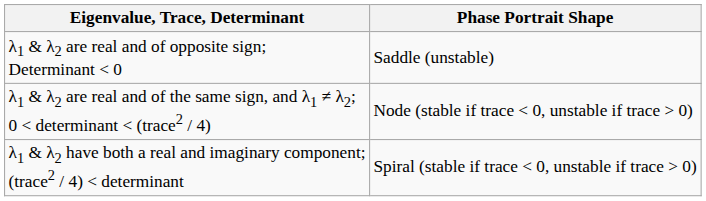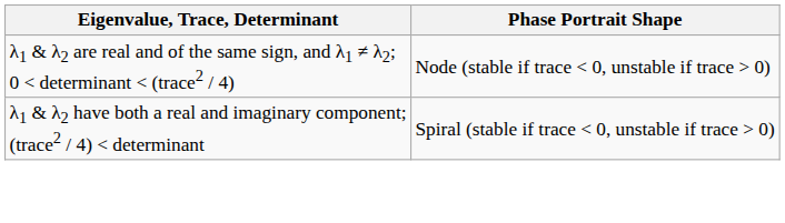- row: λ1 & λ2 are real and of opposite sign; Determinant < 0 | Saddle (unstable)
